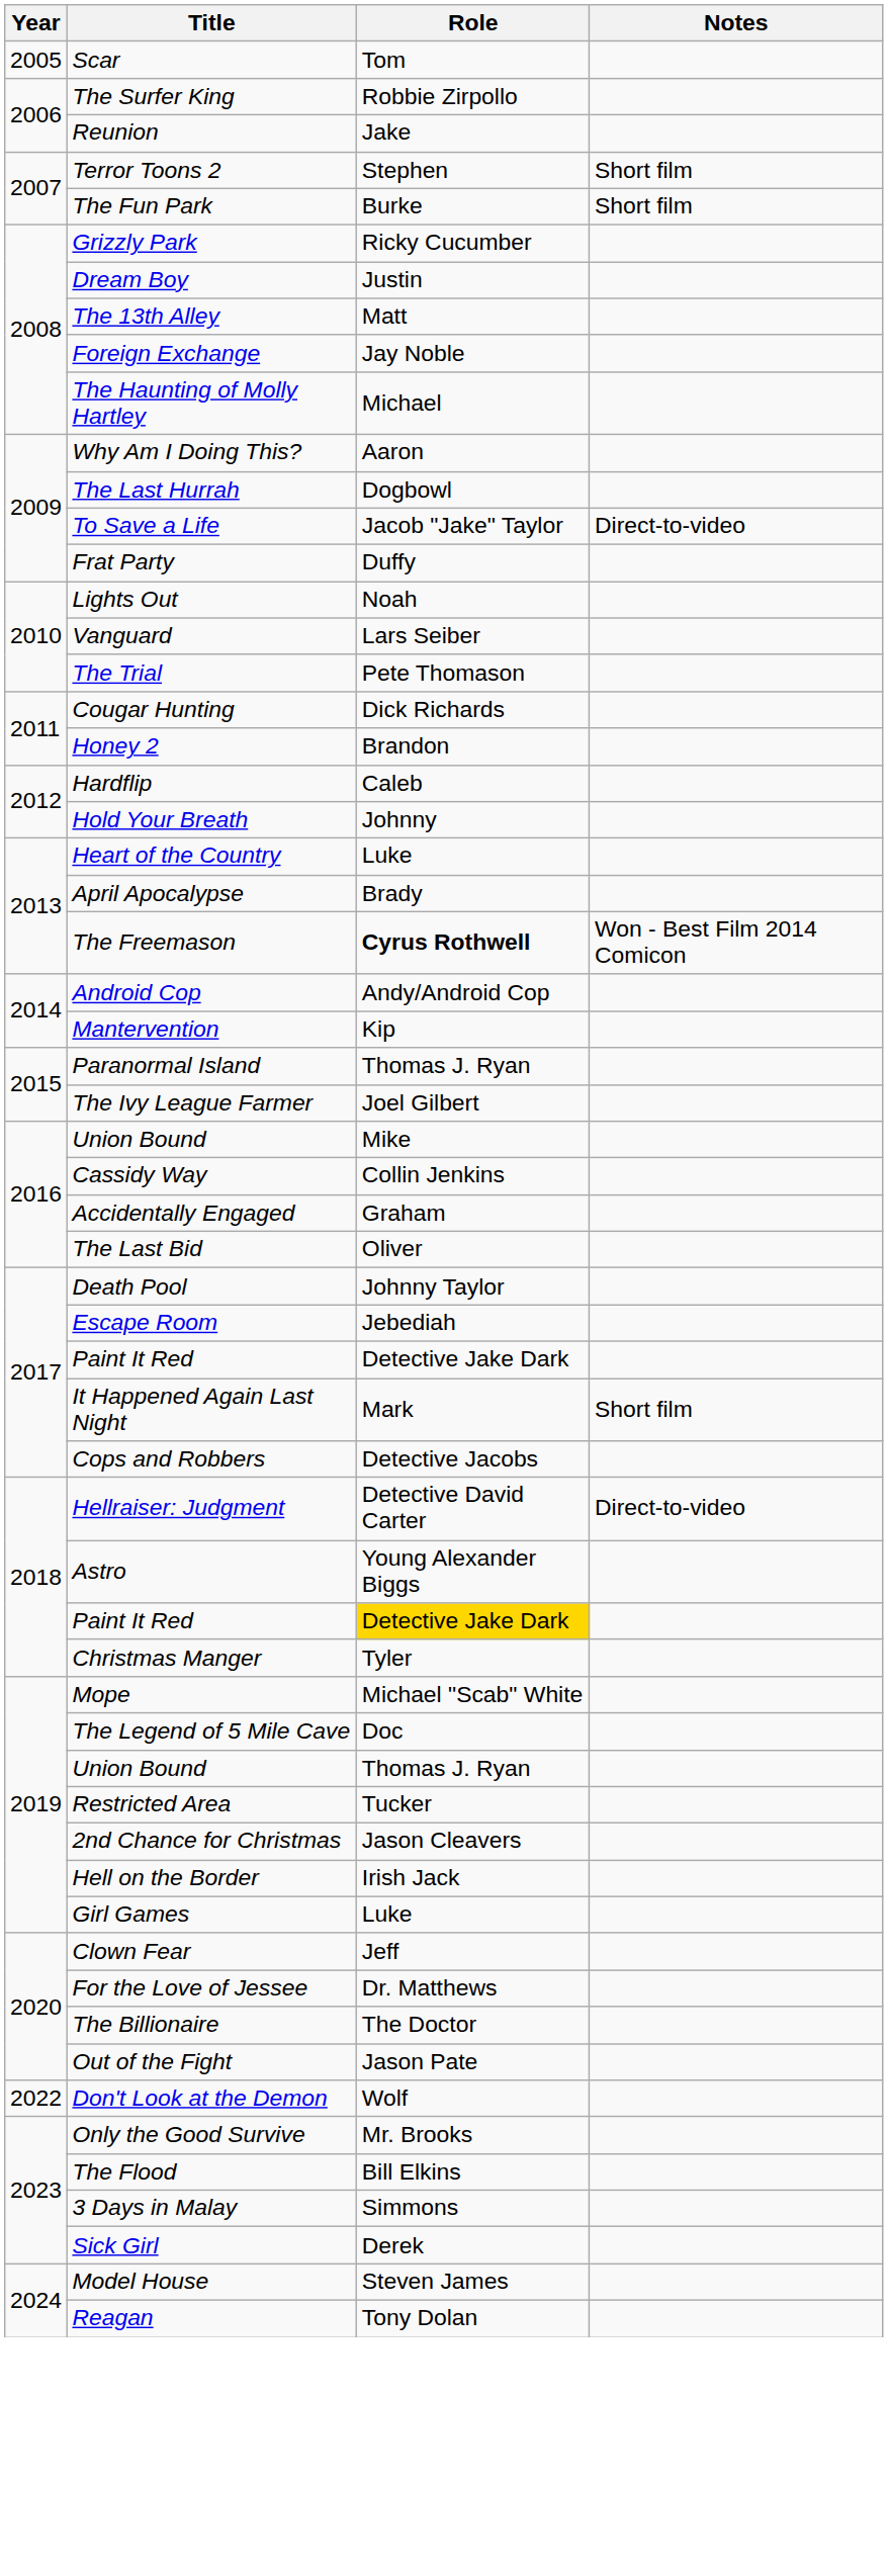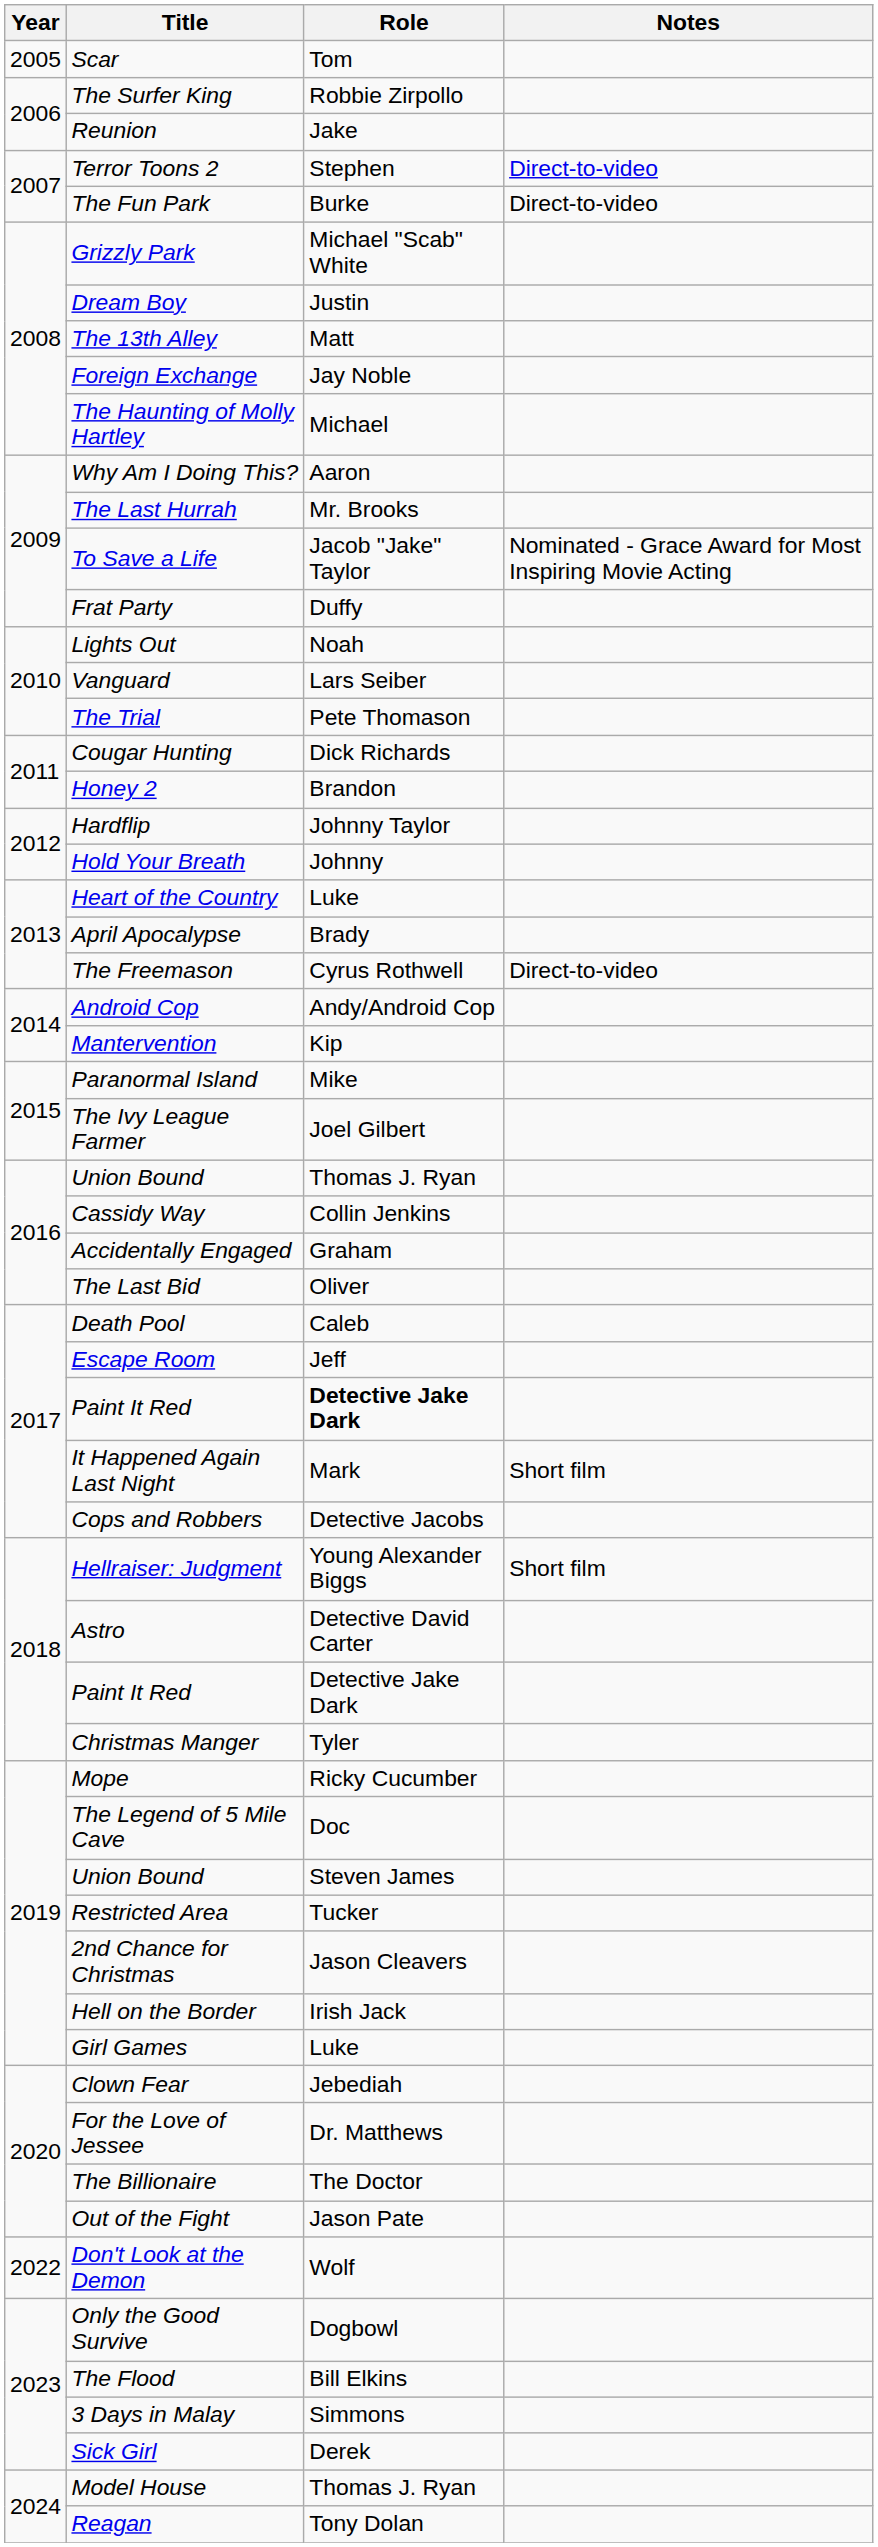Terror Toons 2 | Notes: Short film -> Direct-to-video
The Fun Park | Notes: Short film -> Direct-to-video
Grizzly Park | Role: Ricky Cucumber -> Michael "Scab" White
The Last Hurrah | Role: Dogbowl -> Mr. Brooks
To Save a Life | Notes: Direct-to-video -> Nominated - Grace Award for Most Inspiring Movie Acting
Hardflip | Role: Caleb -> Johnny Taylor
The Freemason | Role: bold -> normal
The Freemason | Notes: Won - Best Film 2014 Comicon -> Direct-to-video
Paranormal Island | Role: Thomas J. Ryan -> Mike
2016 / Union Bound | Role: Mike -> Thomas J. Ryan
Death Pool | Role: Johnny Taylor -> Caleb
Escape Room | Role: Jebediah -> Jeff
2017 / Paint It Red | Role: normal -> bold
Hellraiser: Judgment | Role: Detective David Carter -> Young Alexander Biggs
Hellraiser: Judgment | Notes: Direct-to-video -> Short film
Astro | Role: Young Alexander Biggs -> Detective David Carter
2018 / Paint It Red | Role: gold background -> no background
Mope | Role: Michael "Scab" White -> Ricky Cucumber
2019 / Union Bound | Role: Thomas J. Ryan -> Steven James
Clown Fear | Role: Jeff -> Jebediah
Only the Good Survive | Role: Mr. Brooks -> Dogbowl
Model House | Role: Steven James -> Thomas J. Ryan
